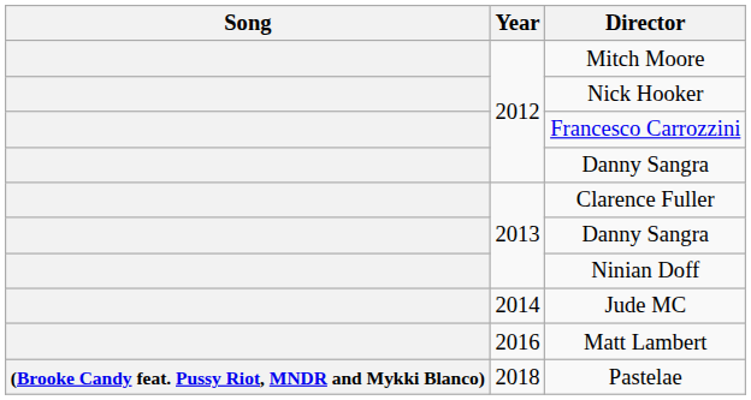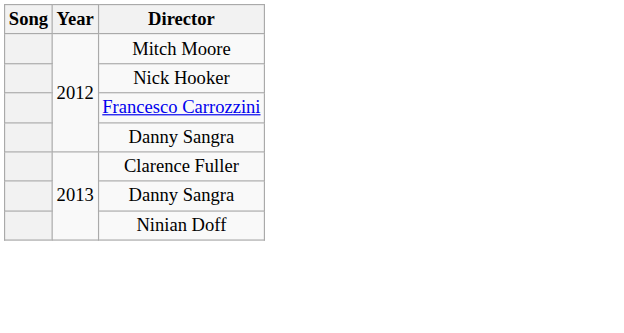- row: 2014 | Jude MC
- row: 2016 | Matt Lambert
- row: (Brooke Candy feat. Pussy Riot, MNDR and Mykki Blanco) | 2018 | Pastelae
